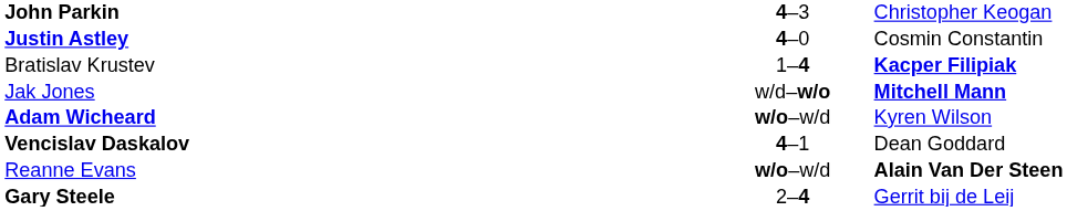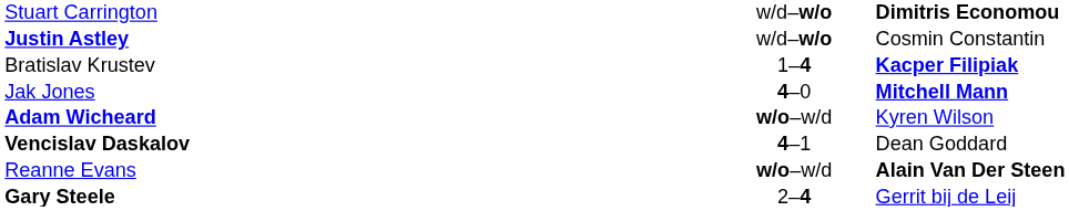- row: John Parkin | 4–3 | Christopher Keogan
+ row: Stuart Carrington | w/d–w/o | Dimitris Economou
Justin Astley | column 2: 4–0 -> w/d–w/o
Jak Jones | column 2: w/d–w/o -> 4–0
